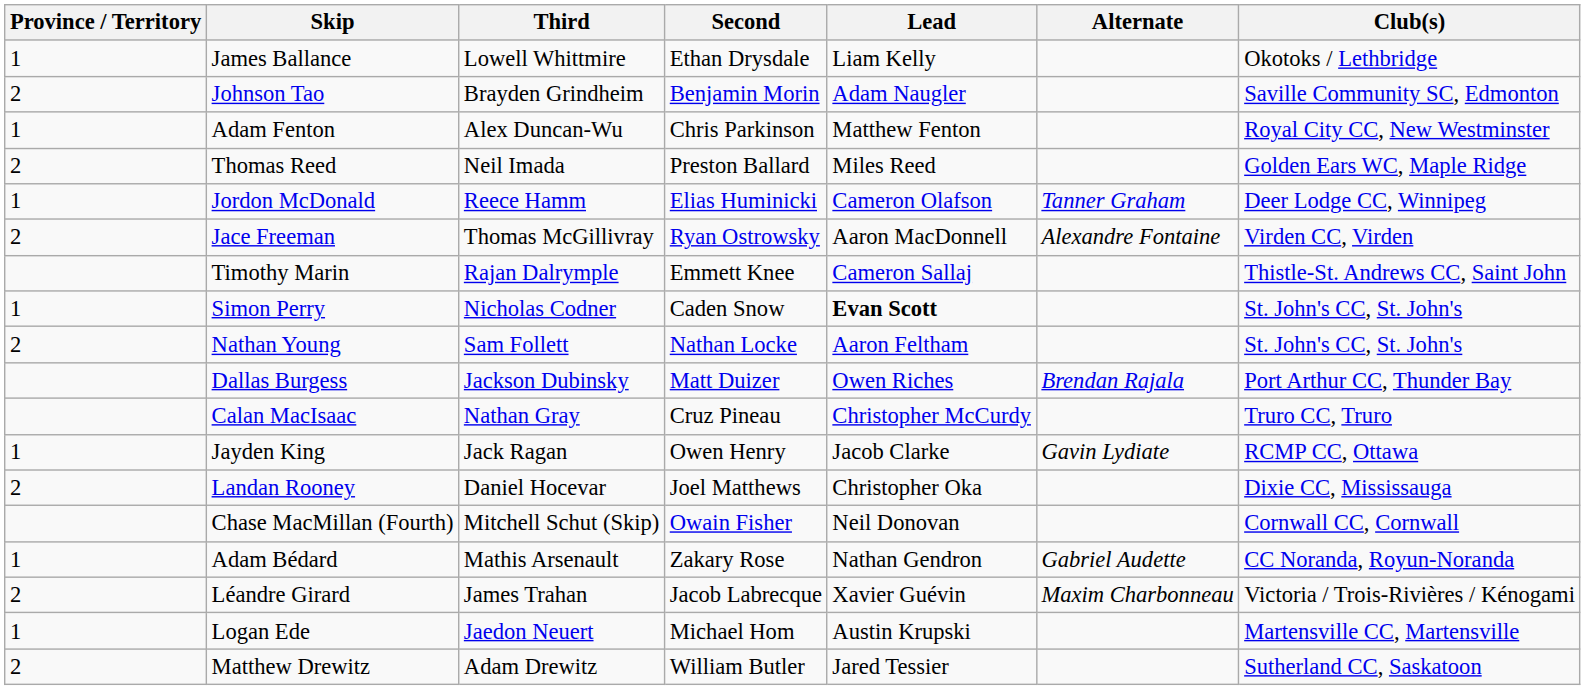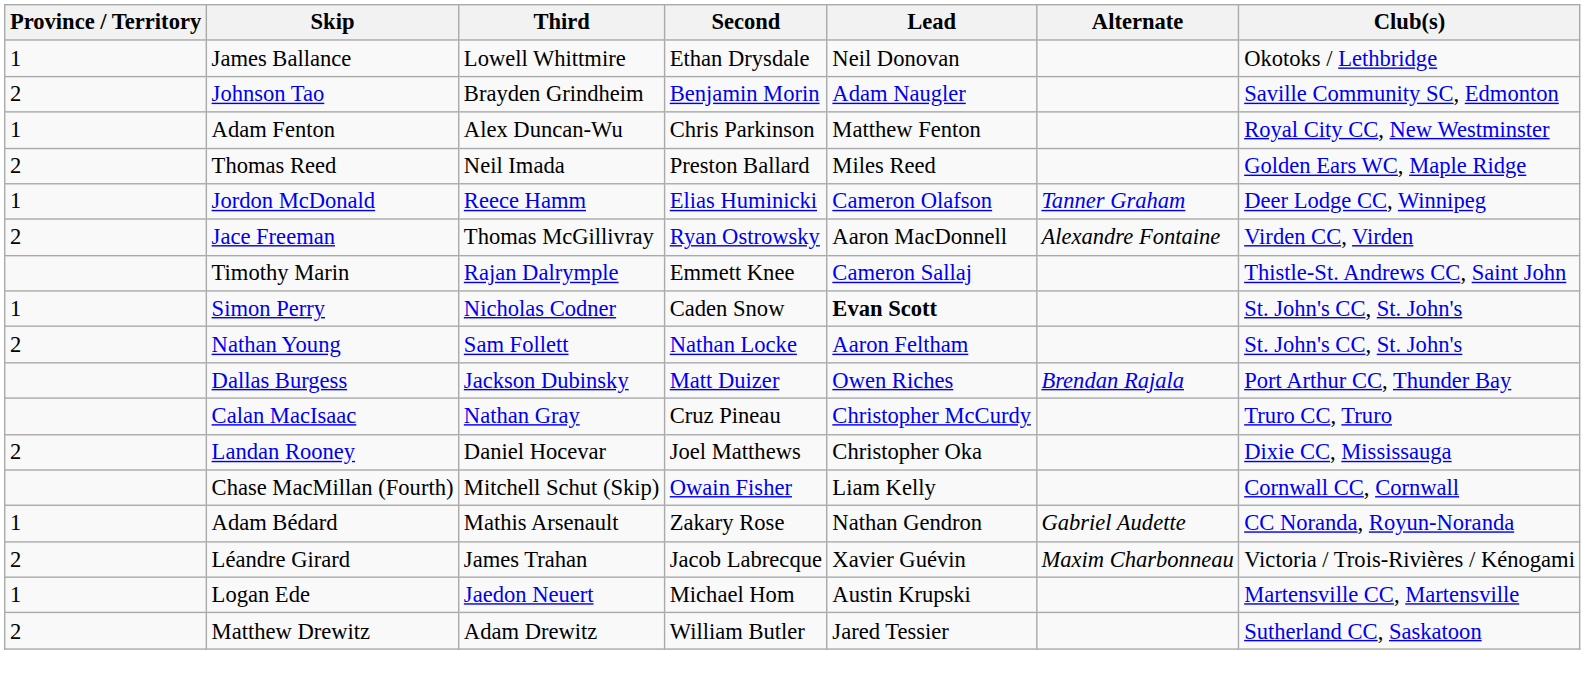James Ballance | Lead: Liam Kelly -> Neil Donovan
- row: 1 | Jayden King | Jack Ragan | Owen Henry | Jacob Clarke | Gavin Lydiate | RCMP CC, Ottawa
Chase MacMillan (Fourth) | Lead: Neil Donovan -> Liam Kelly
